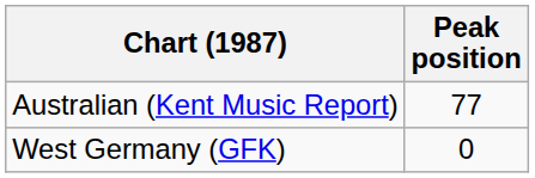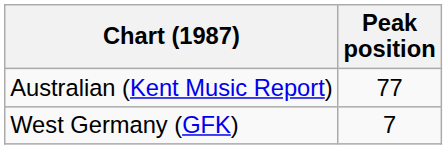West Germany (GFK) | Peak position: 0 -> 7
